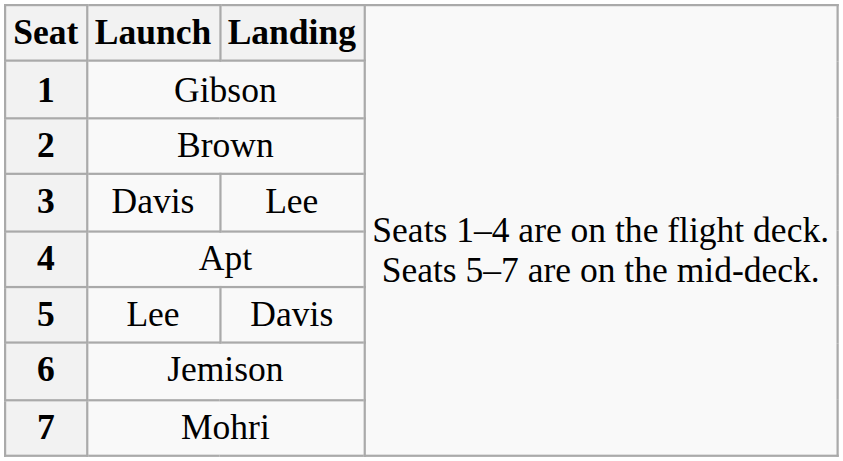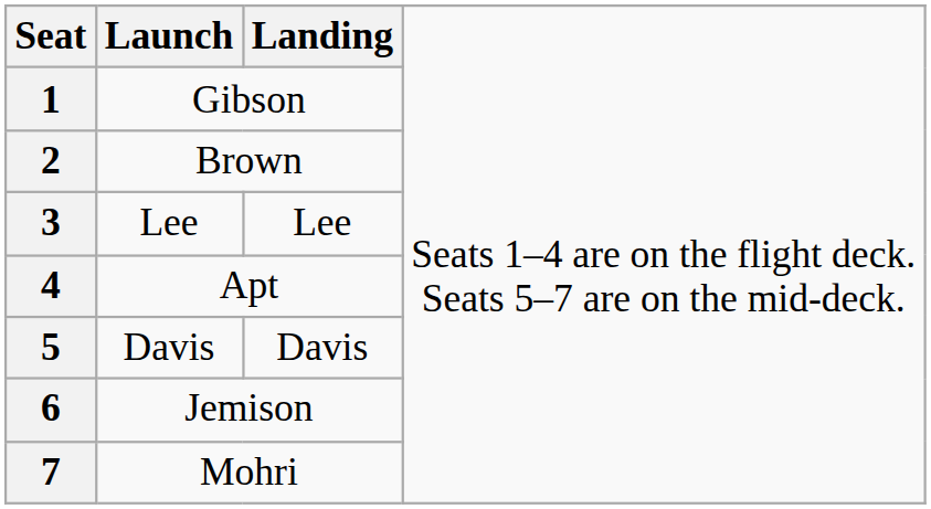3 | column 2: Davis -> Lee
5 | column 2: Lee -> Davis
